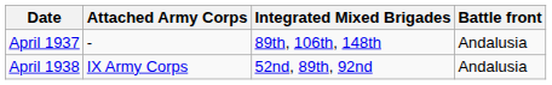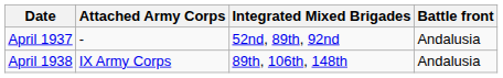April 1937 | Integrated Mixed Brigades: 89th, 106th, 148th -> 52nd, 89th, 92nd
April 1938 | Integrated Mixed Brigades: 52nd, 89th, 92nd -> 89th, 106th, 148th
